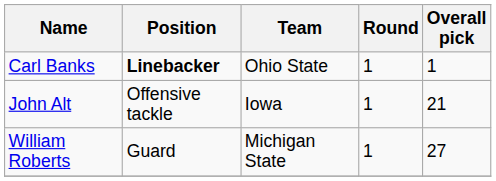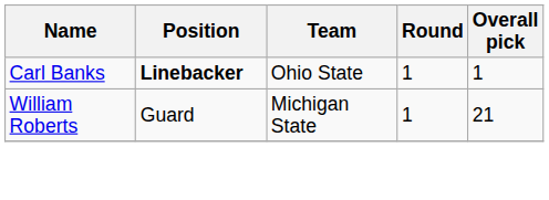- row: John Alt | Offensive tackle | Iowa | 1 | 21
William Roberts | Overall pick: 27 -> 21
